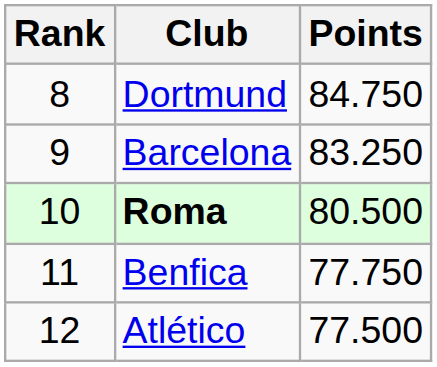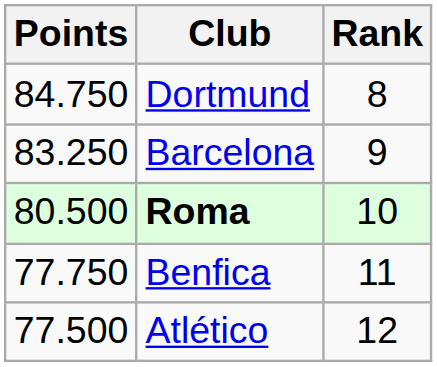columns swapped: Rank <-> Points
